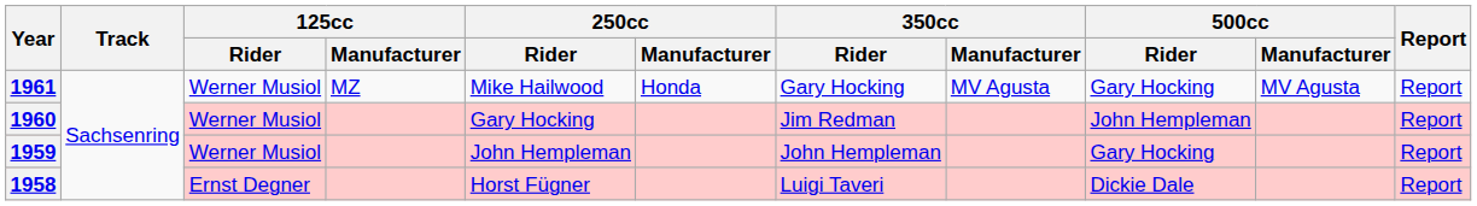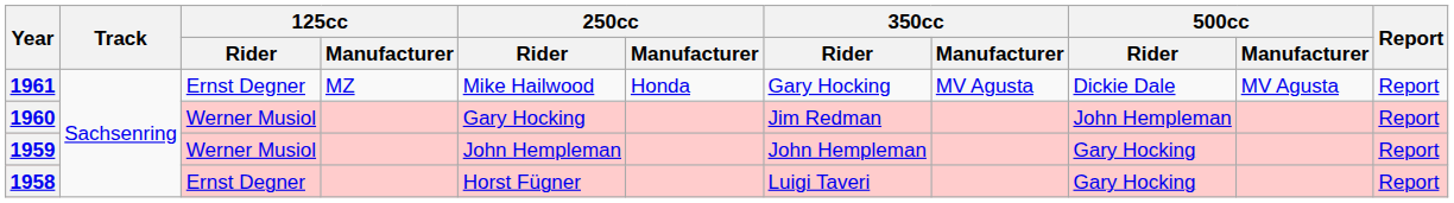1961 | 125cc / Rider: Werner Musiol -> Ernst Degner
1961 | 500cc / Rider: Gary Hocking -> Dickie Dale
1958 | 500cc / Rider: Dickie Dale -> Gary Hocking
